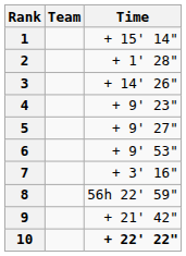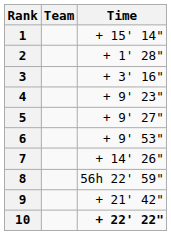3 | Time: + 14' 26" -> + 3' 16"
7 | Time: + 3' 16" -> + 14' 26"
